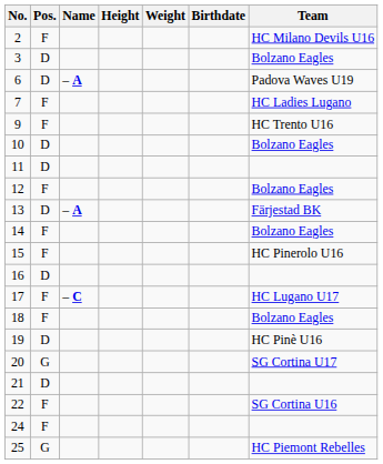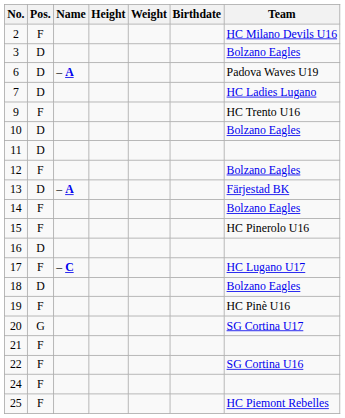7 | Pos.: F -> D
18 | Pos.: F -> D
19 | Pos.: D -> F
21 | Pos.: D -> F
25 | Pos.: G -> F
